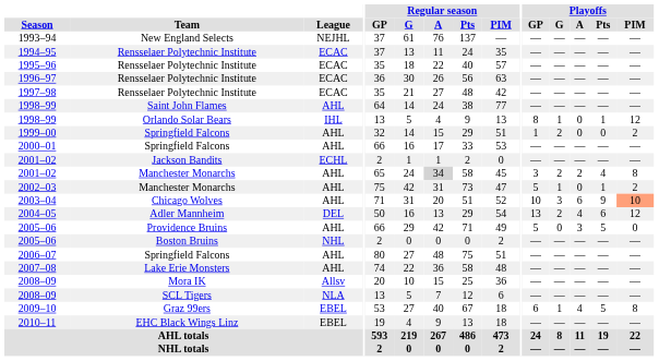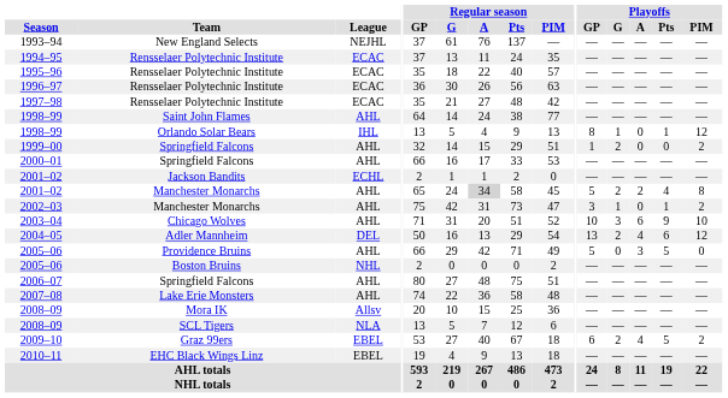2001–02 / Manchester Monarchs | Playoffs / GP: 3 -> 5
2002–03 | Playoffs / GP: 5 -> 3
2003–04 | Playoffs / PIM: lightsalmon background -> no background
2009–10 | Playoffs / G: 1 -> 2
2009–10 | Playoffs / PIM: 8 -> 2
